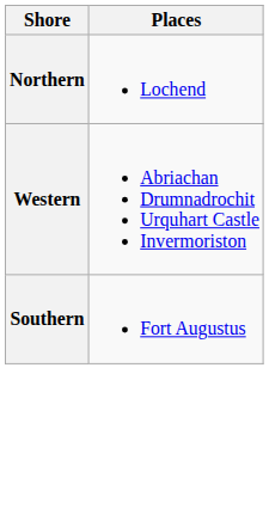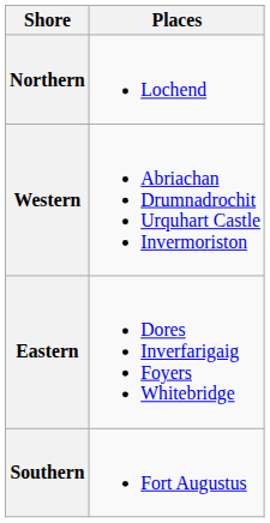+ row: Eastern | Dores Inverfarigaig Foyers Whitebridge
